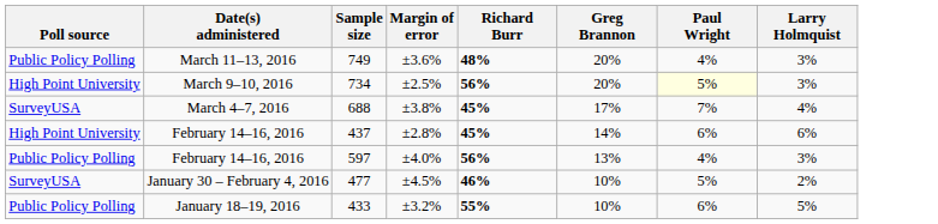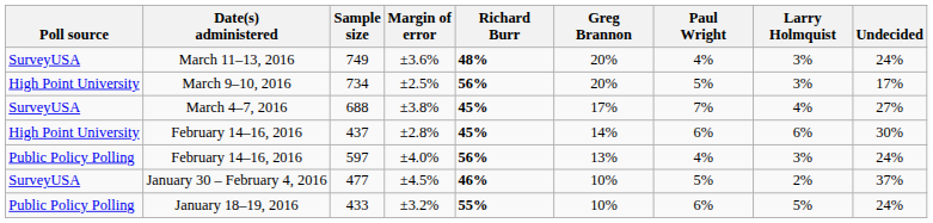+ column: Undecided | 24% | 17% | 27% | 30% | 24% | 37% | 24%
749 | Poll source: Public Policy Polling -> SurveyUSA
734 | Paul Wright: lightyellow background -> no background
